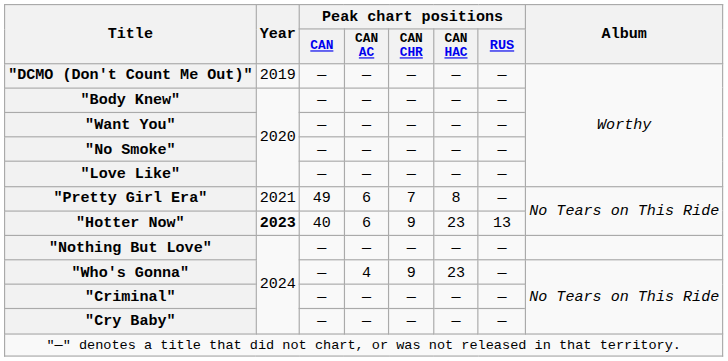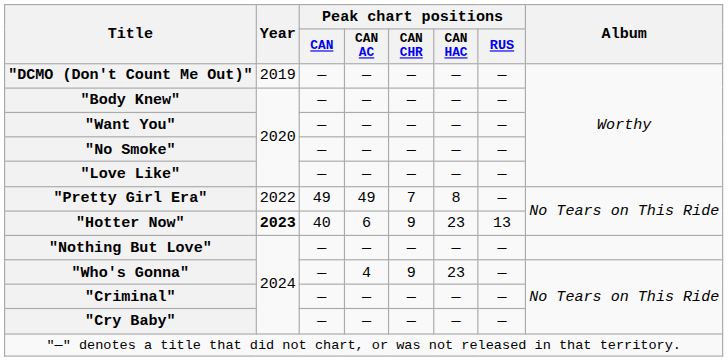"Pretty Girl Era" | Year: 2021 -> 2022
"Pretty Girl Era" | Peak chart positions / CAN AC: 6 -> 49
